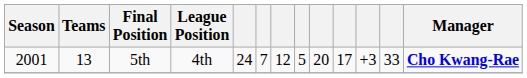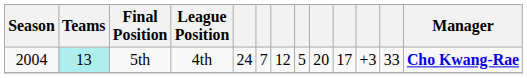5th | Season: 2001 -> 2004
5th | Teams: no background -> paleturquoise background
